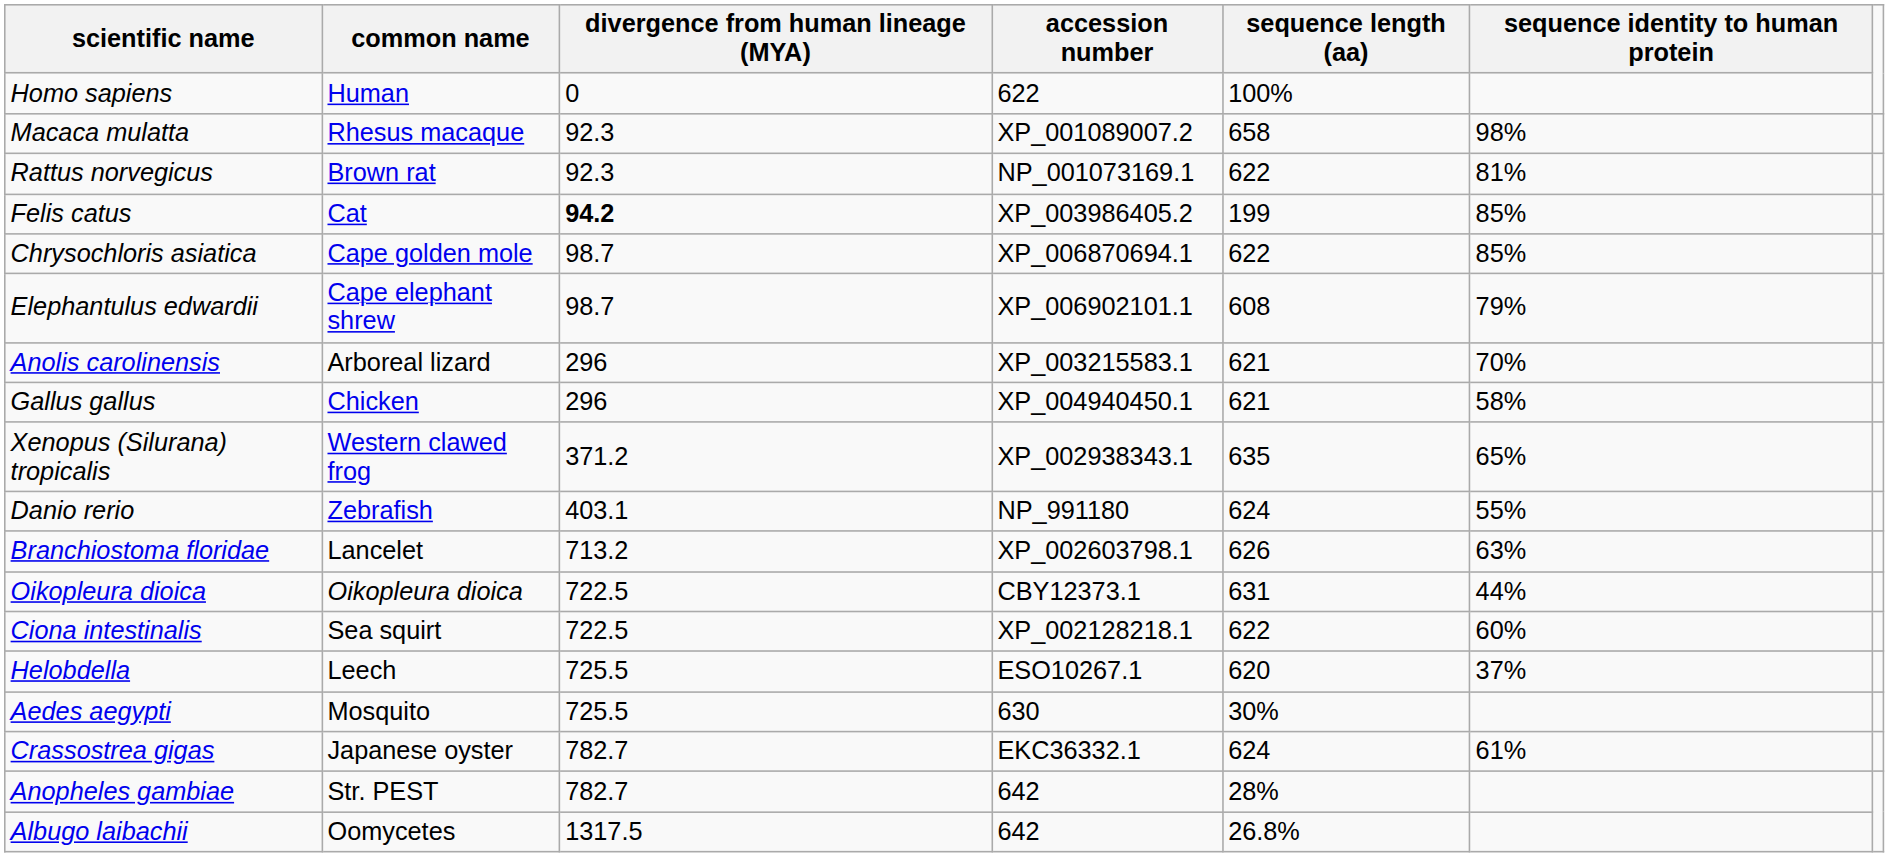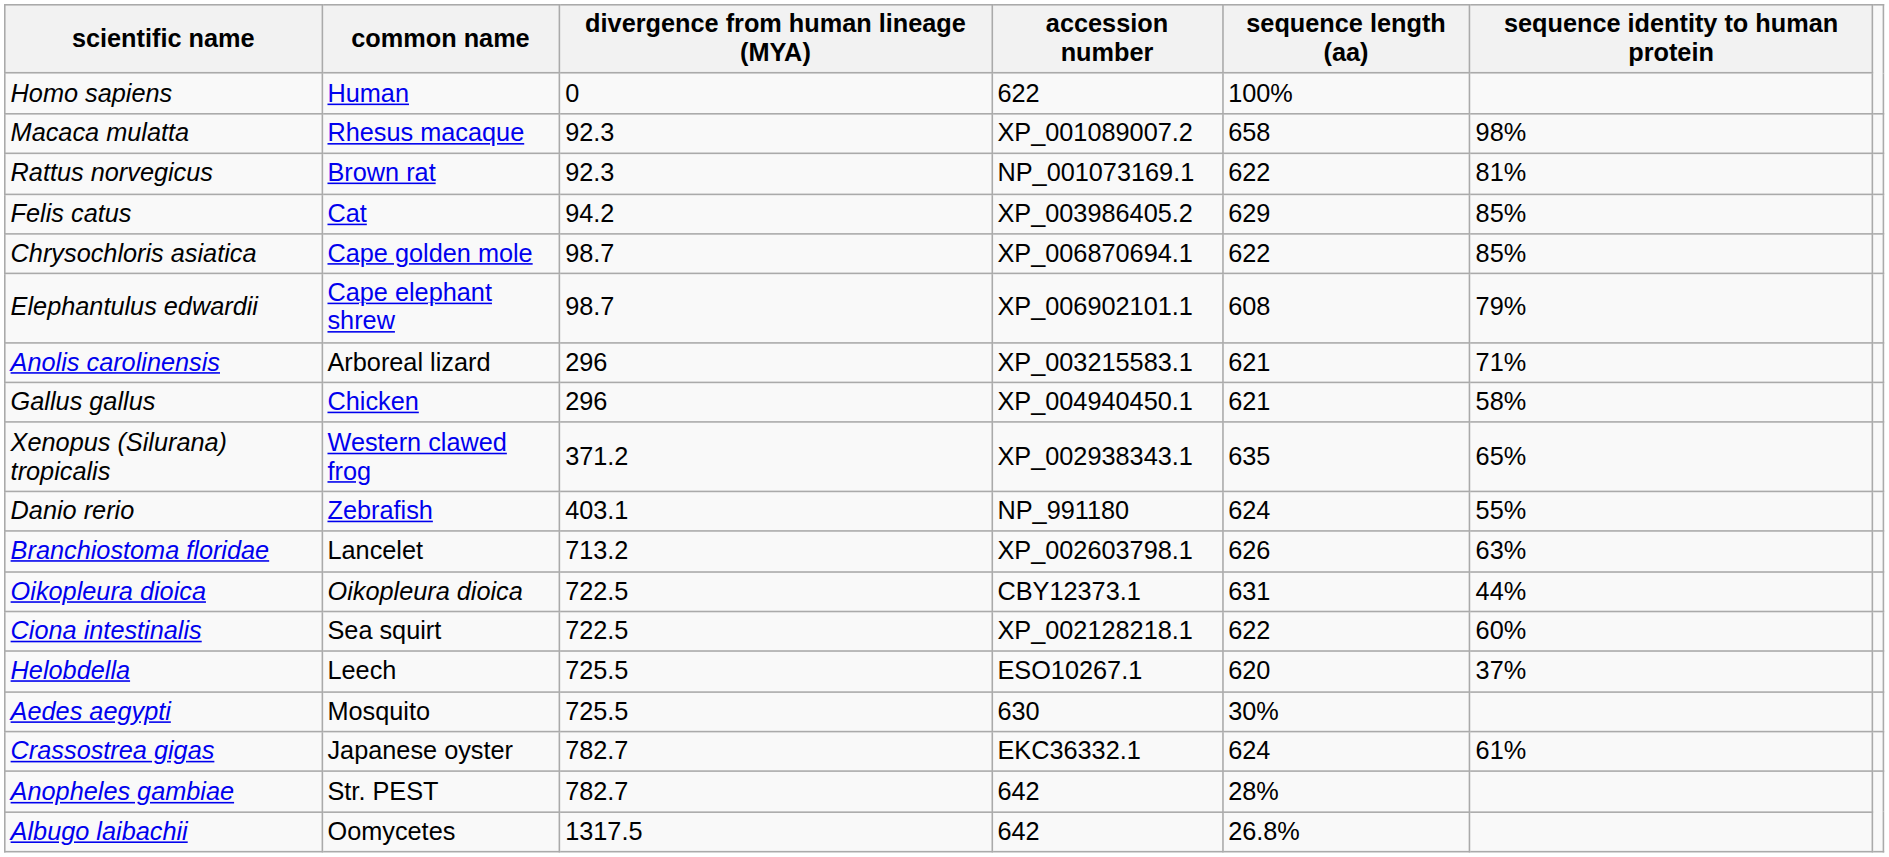Felis catus | divergence from human lineage (MYA): bold -> normal
Felis catus | sequence length (aa): 199 -> 629
Anolis carolinensis | sequence identity to human protein: 70% -> 71%
